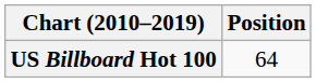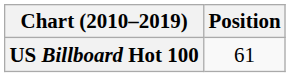US Billboard Hot 100 | Position: 64 -> 61
